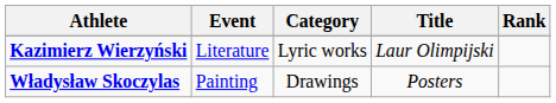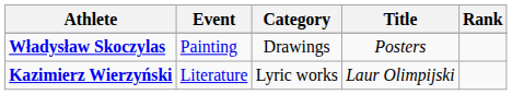rows swapped: Kazimierz Wierzyński <-> Władysław Skoczylas
